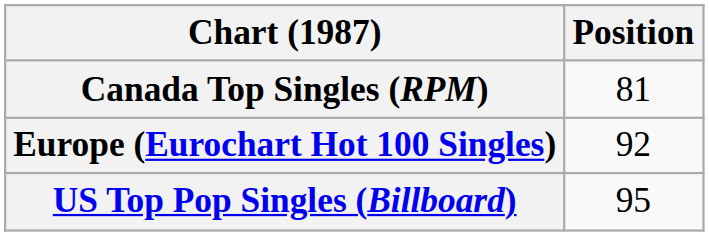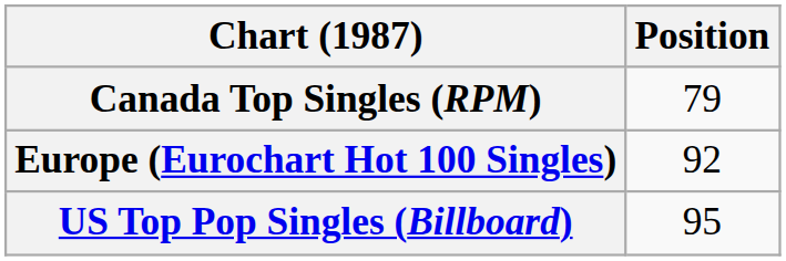Canada Top Singles (RPM) | Position: 81 -> 79
